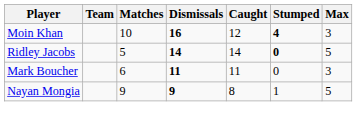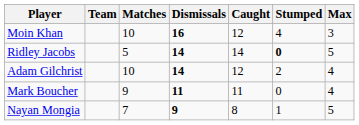Moin Khan | Stumped: bold -> normal
+ row: Adam Gilchrist | 10 | 14 | 12 | 2 | 4
Mark Boucher | Matches: 6 -> 9
Mark Boucher | Max: 3 -> 4
Nayan Mongia | Matches: 9 -> 7
